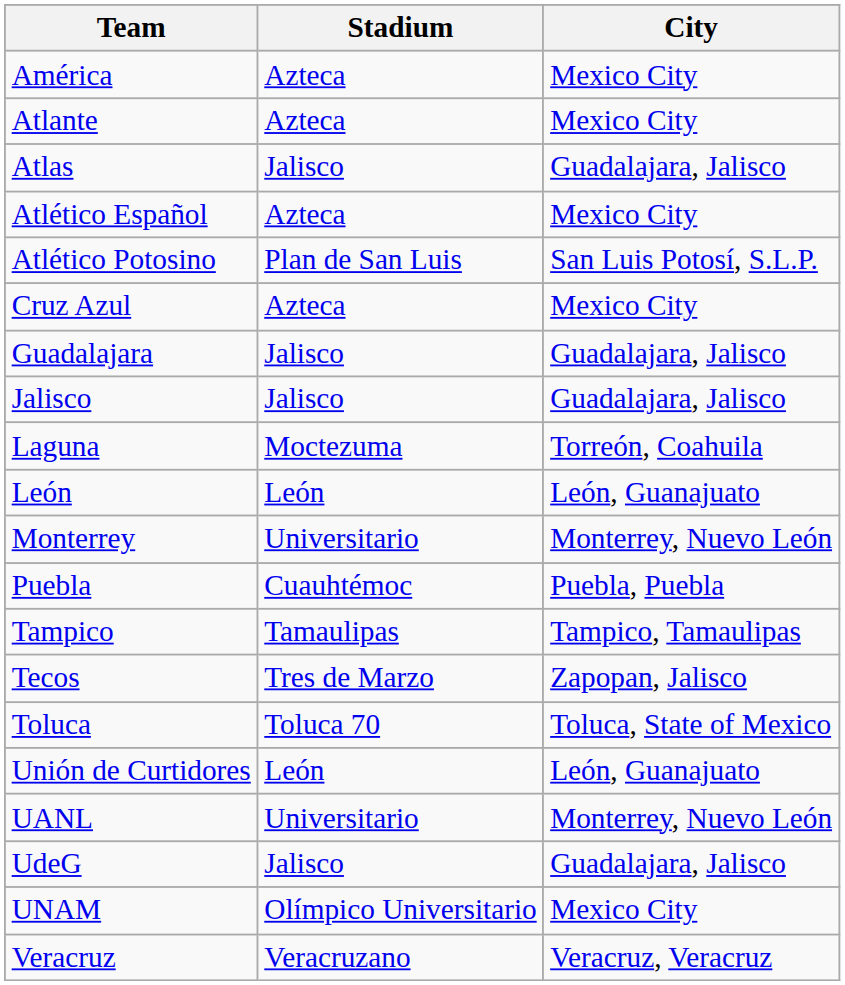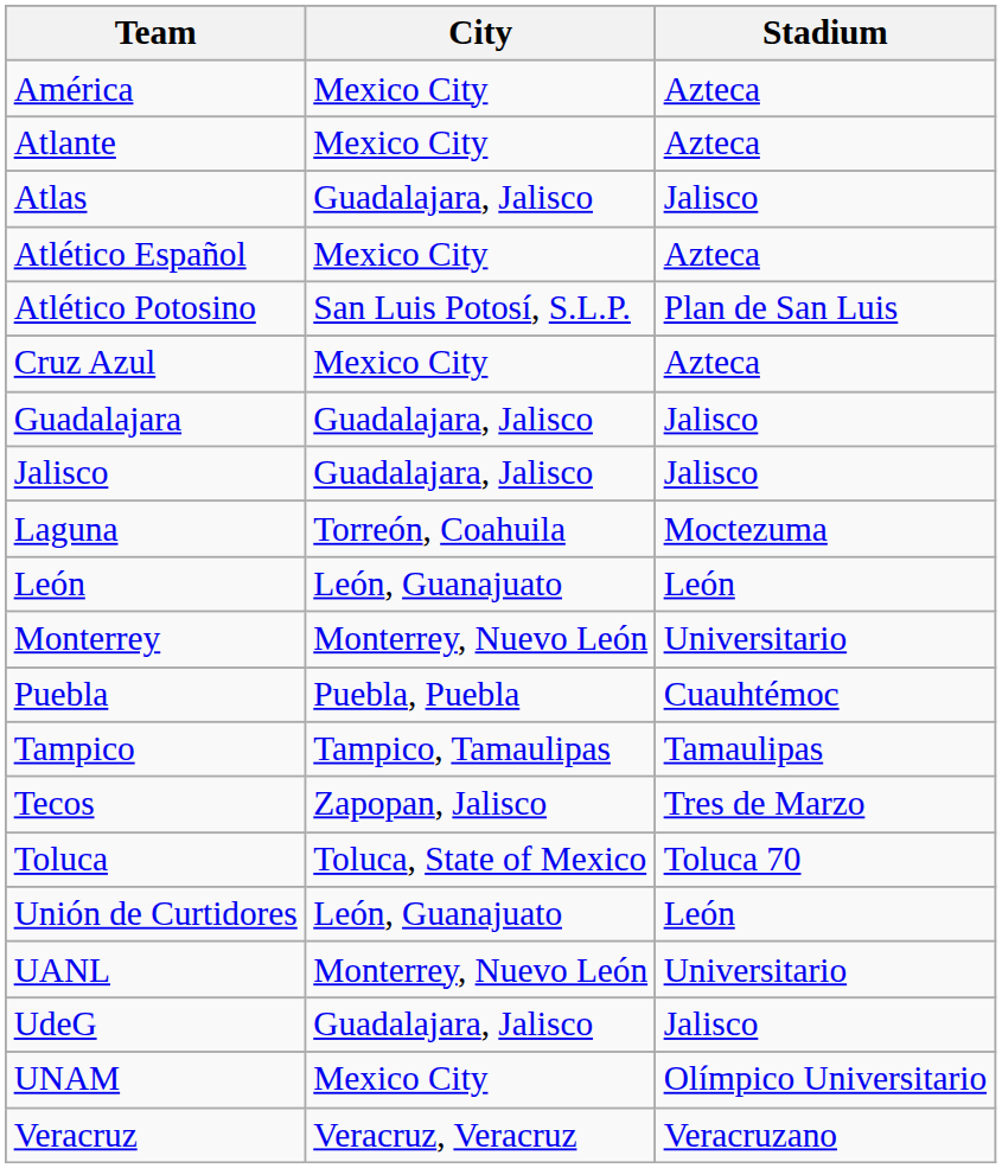columns swapped: City <-> Stadium
